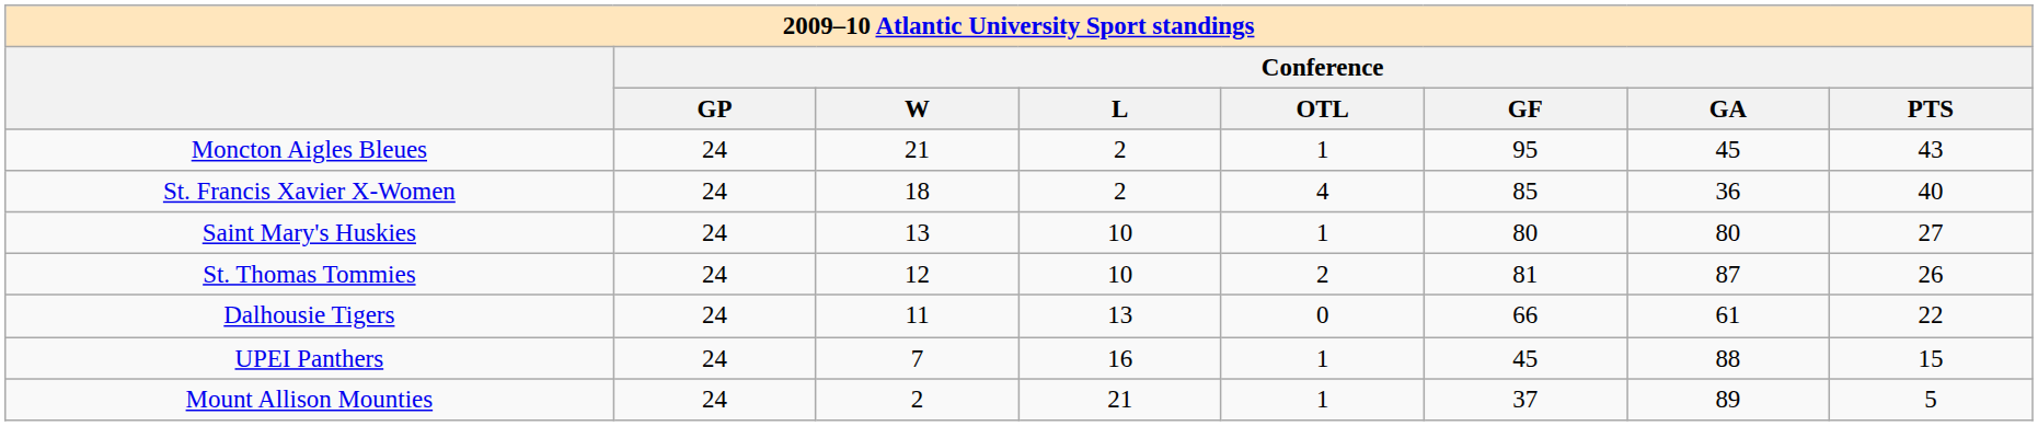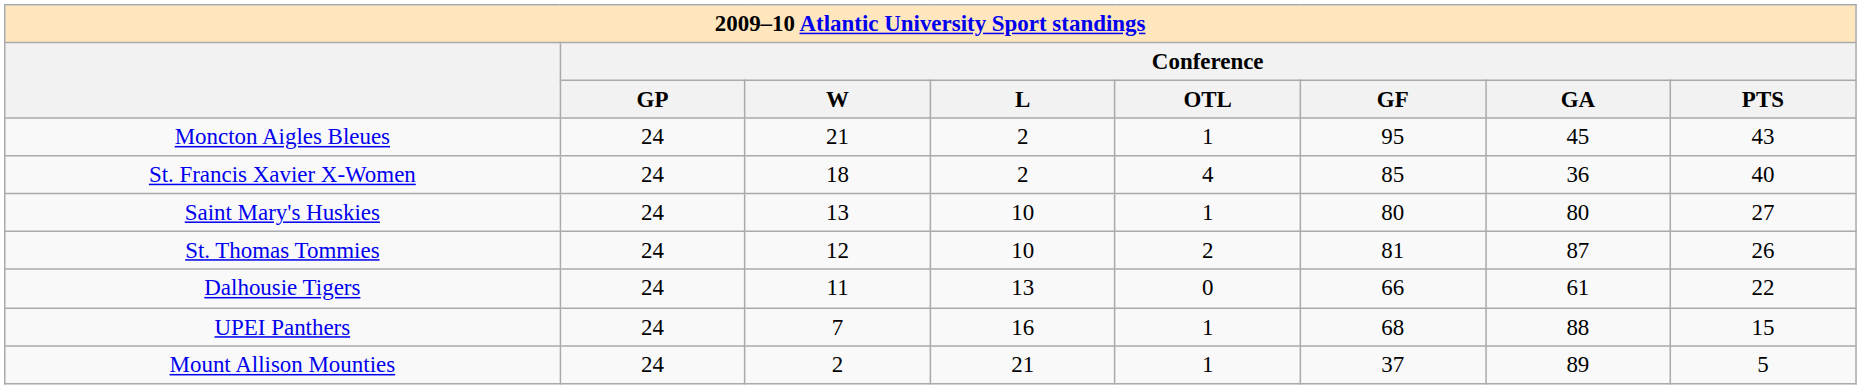UPEI Panthers | Conference / GF: 45 -> 68
